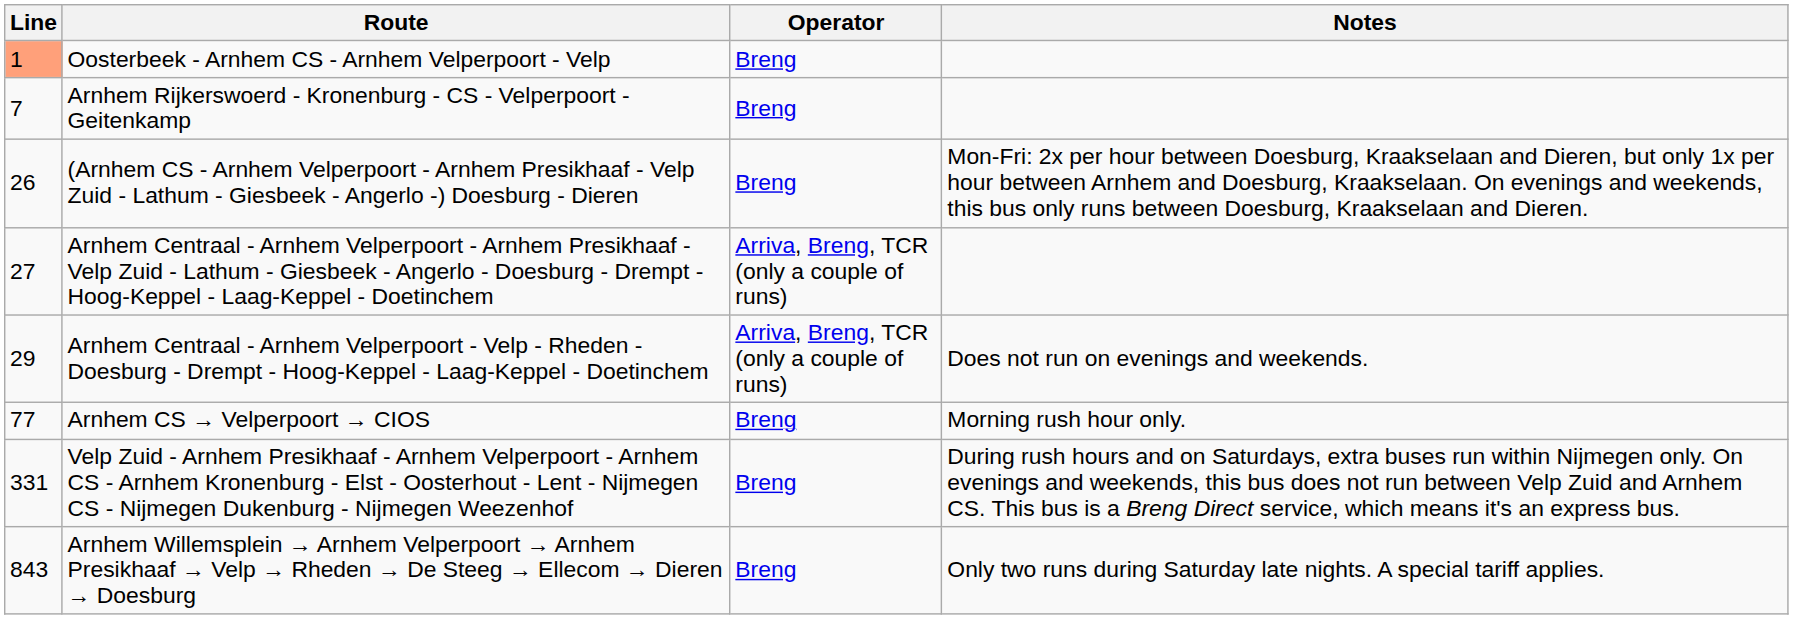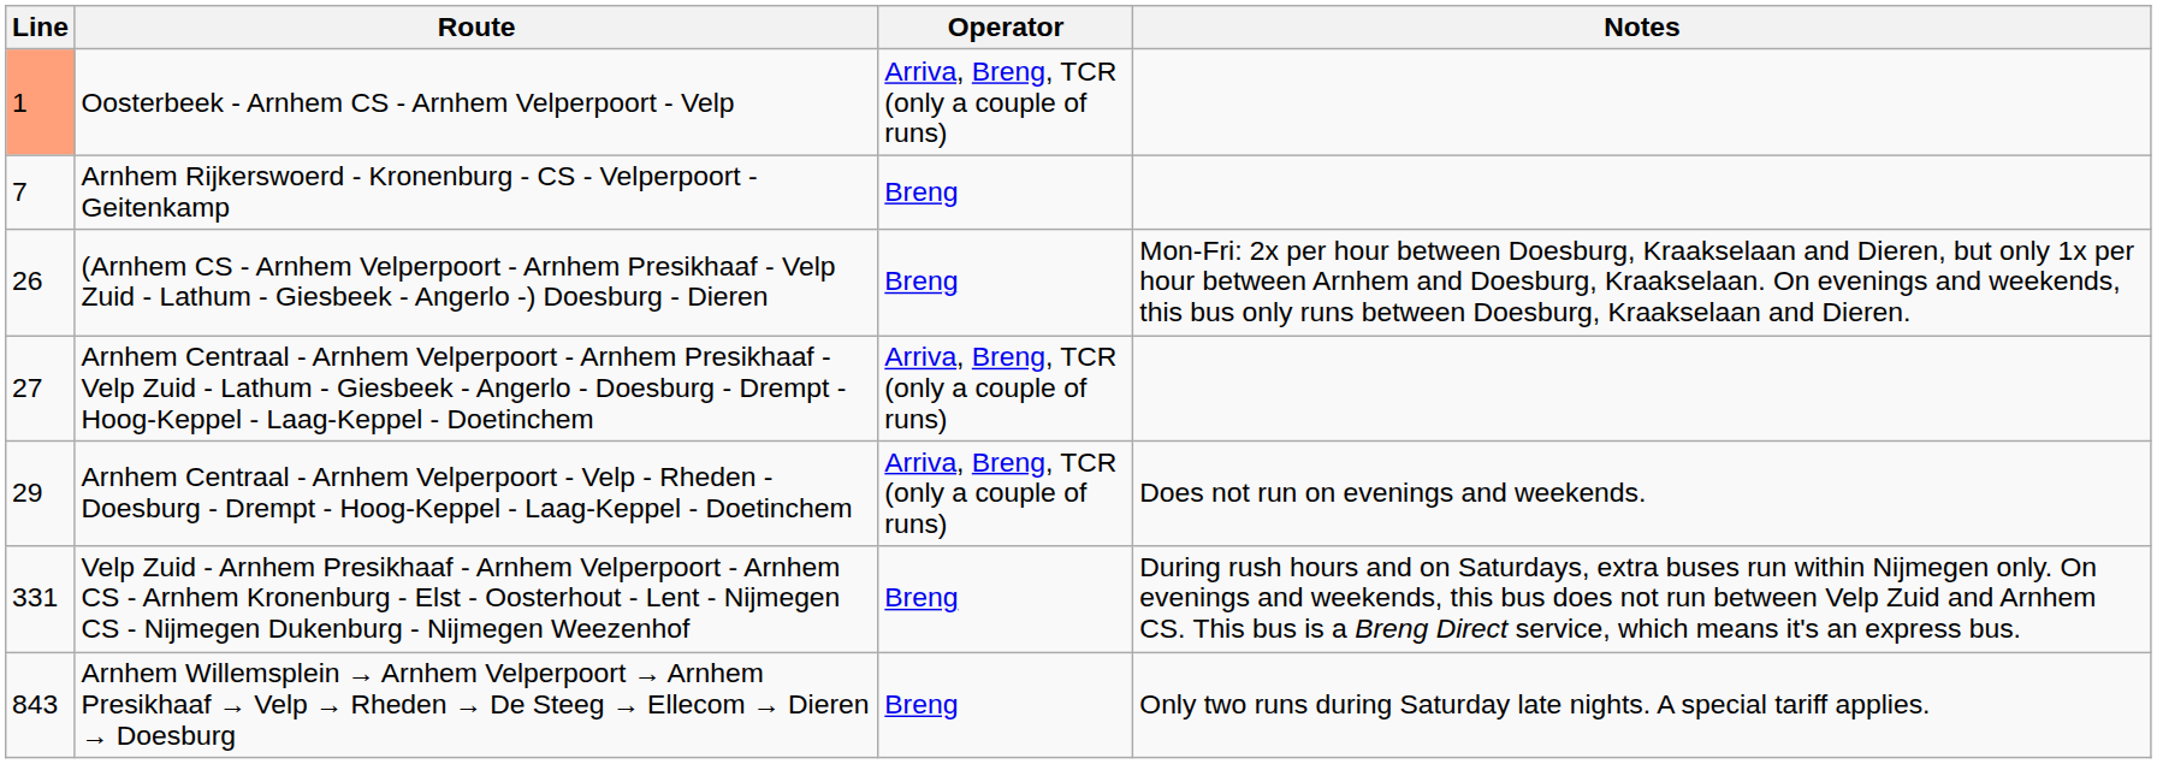Oosterbeek - Arnhem CS - Arnhem Velperpoort - Velp | Operator: Breng -> Arriva, Breng, TCR (only a couple of runs)
- row: 77 | Arnhem CS → Velperpoort → CIOS | Breng | Morning rush hour only.
